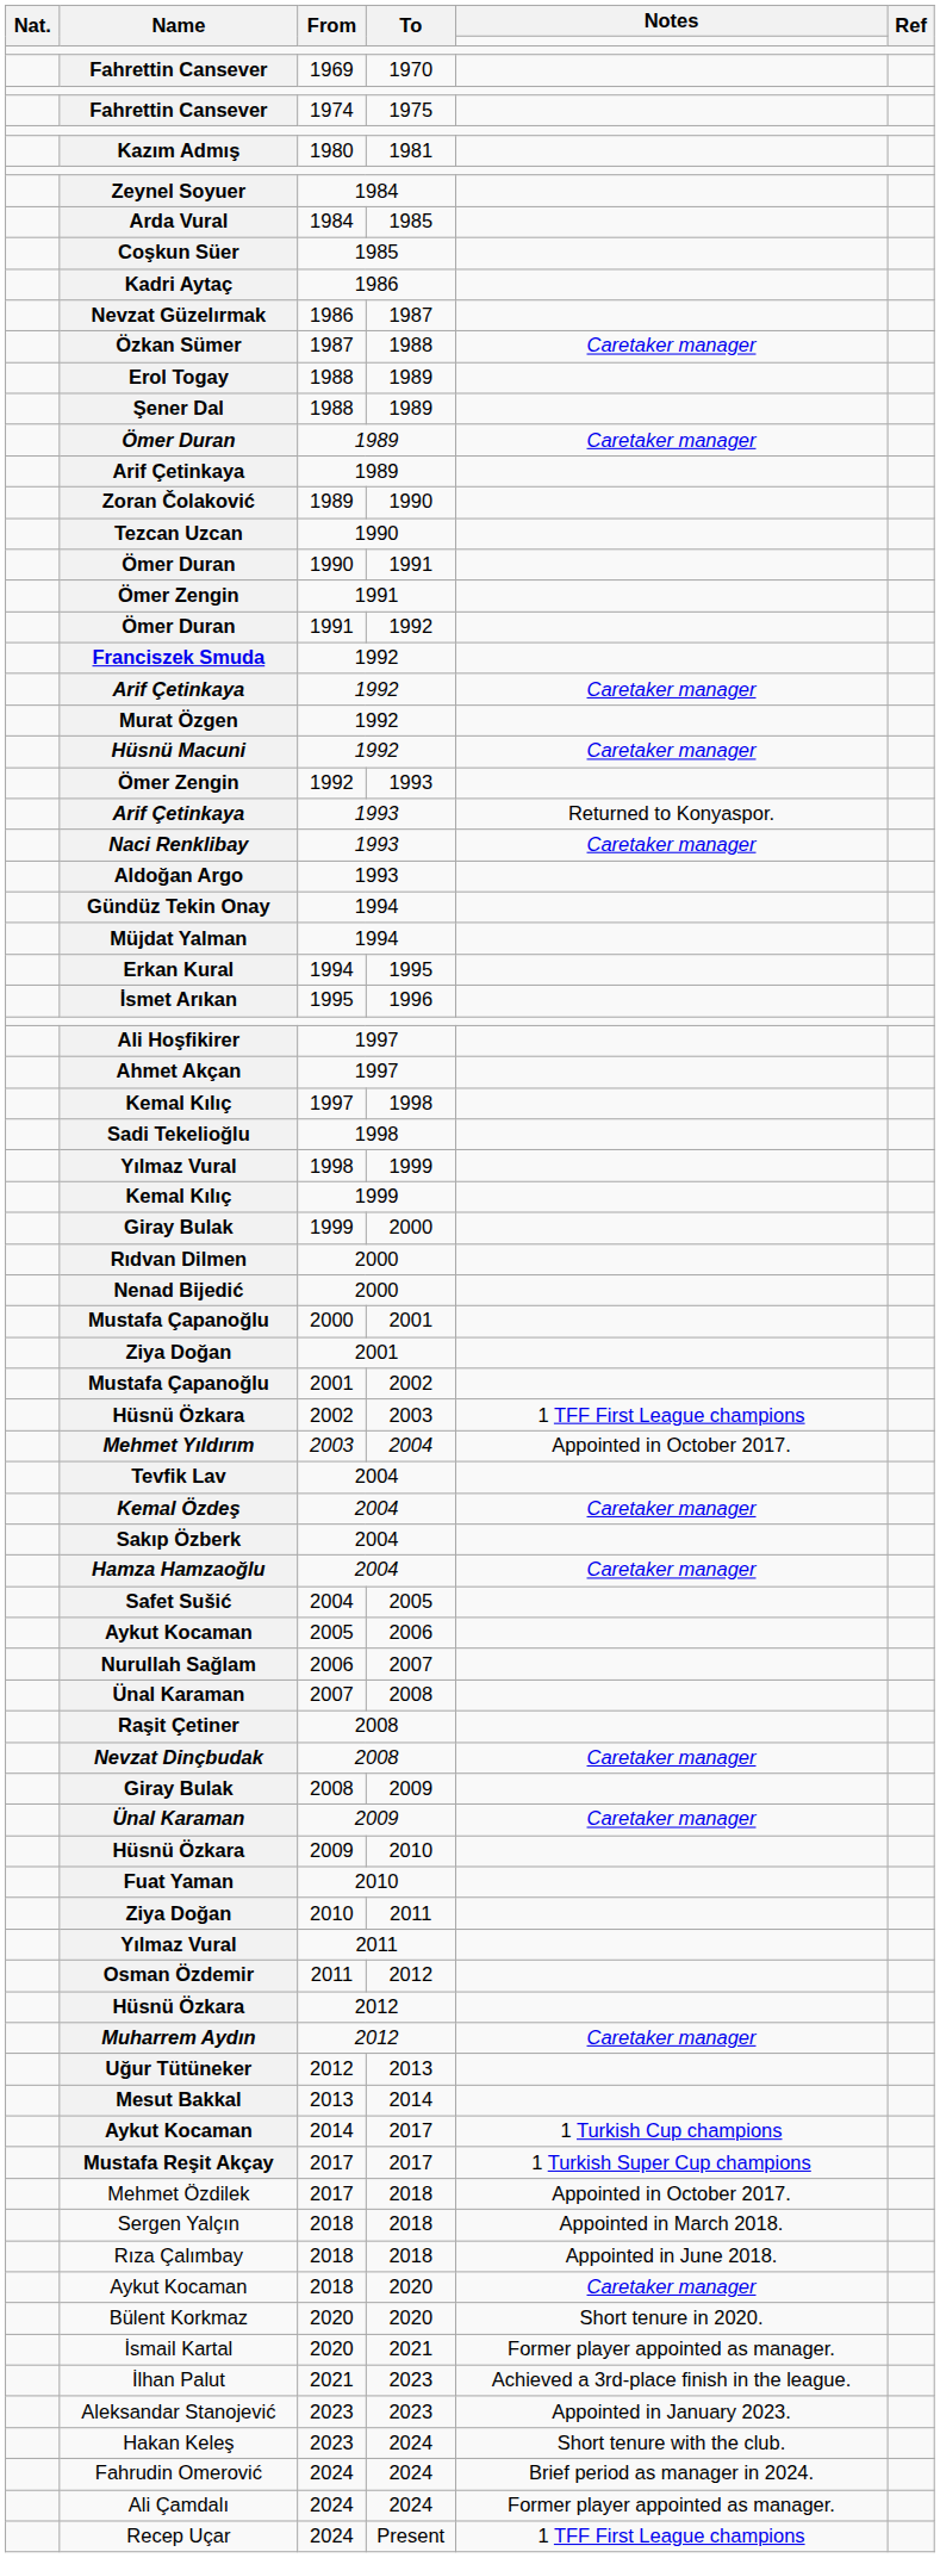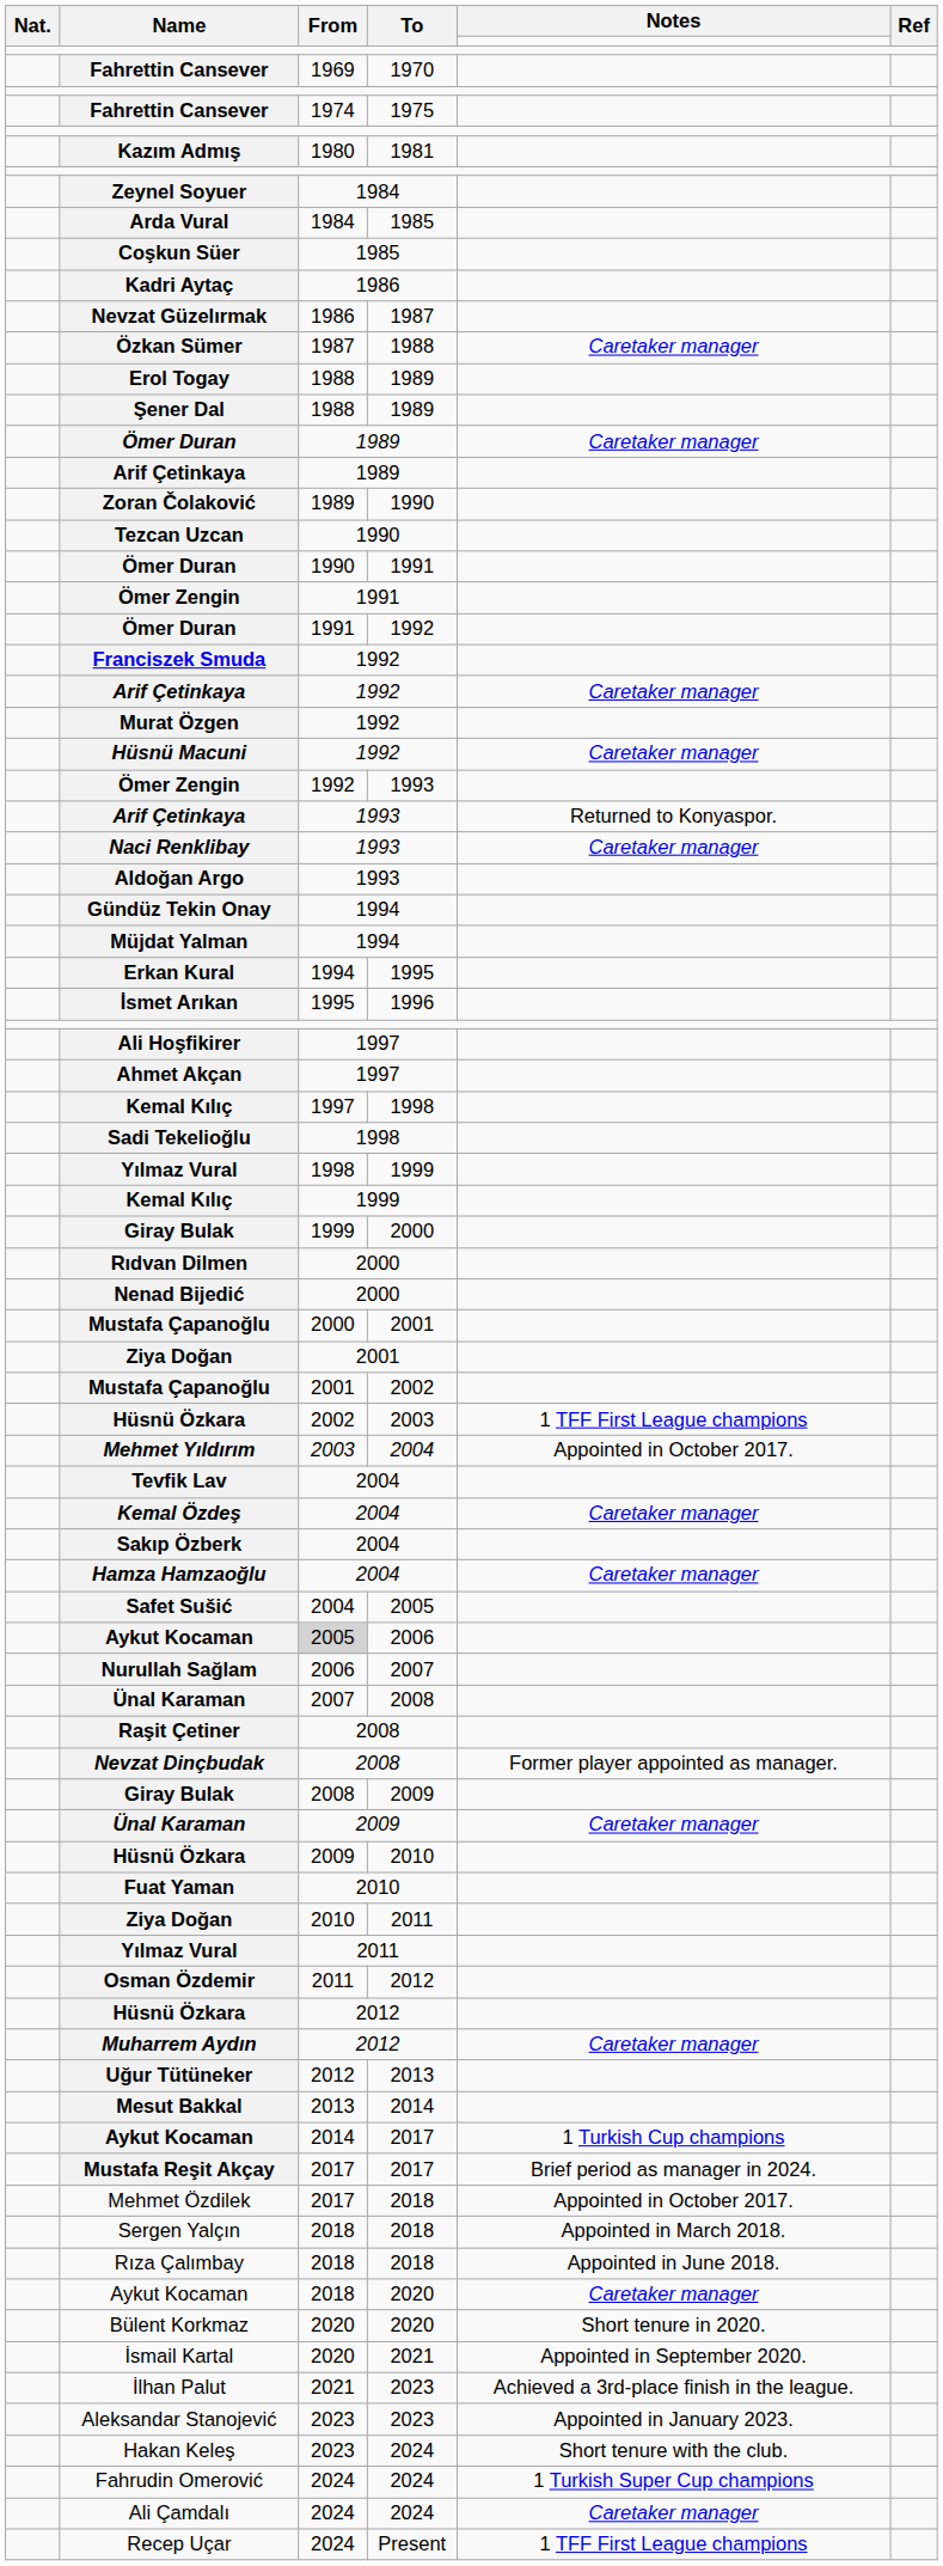Aykut Kocaman / 2006 | From: no background -> lightgrey background
Nevzat Dinçbudak | Notes: Caretaker manager -> Former player appointed as manager.
Mustafa Reşit Akçay | Notes: 1 Turkish Super Cup champions -> Brief period as manager in 2024.
İsmail Kartal | Notes: Former player appointed as manager. -> Appointed in September 2020.
Fahrudin Omerović | Notes: Brief period as manager in 2024. -> 1 Turkish Super Cup champions
Ali Çamdalı | Notes: Former player appointed as manager. -> Caretaker manager
